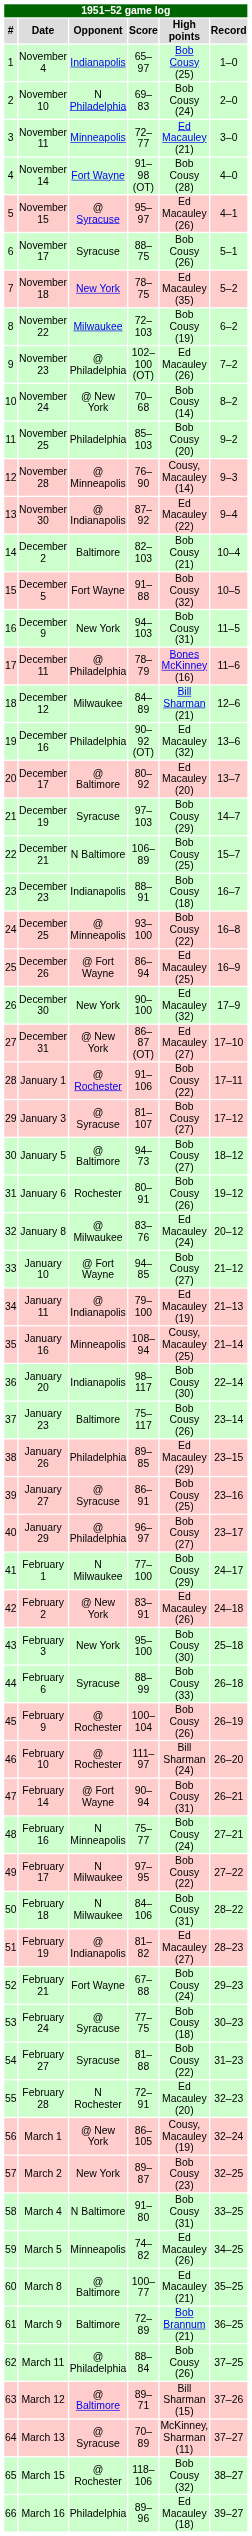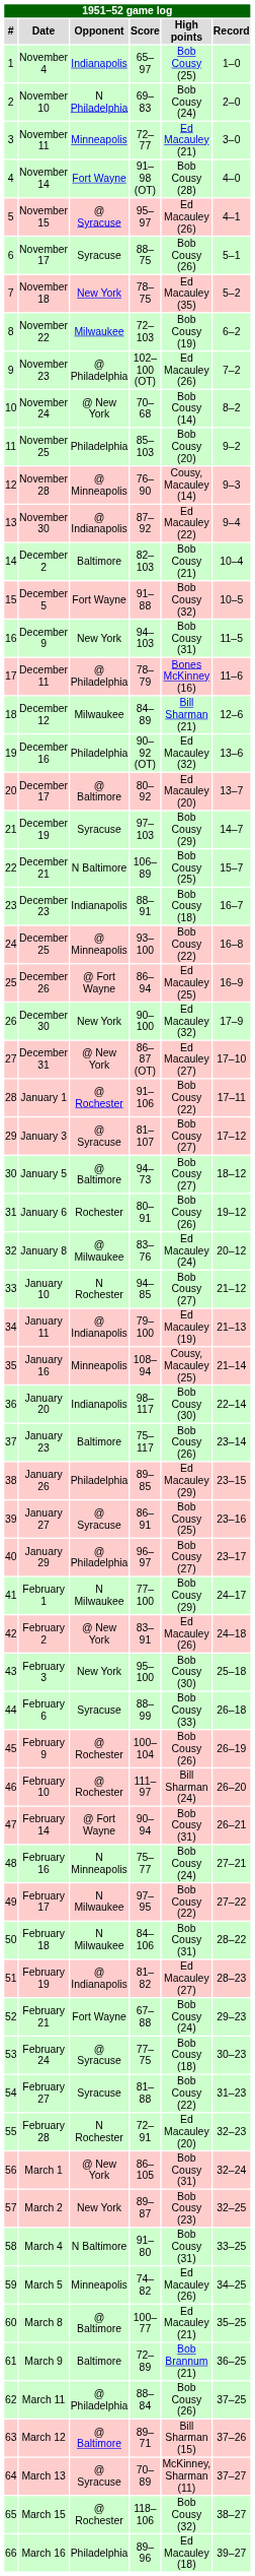January 10 | Opponent: @ Fort Wayne -> N Rochester
March 1 | High points: Cousy, Macauley (19) -> Bob Cousy (31)
